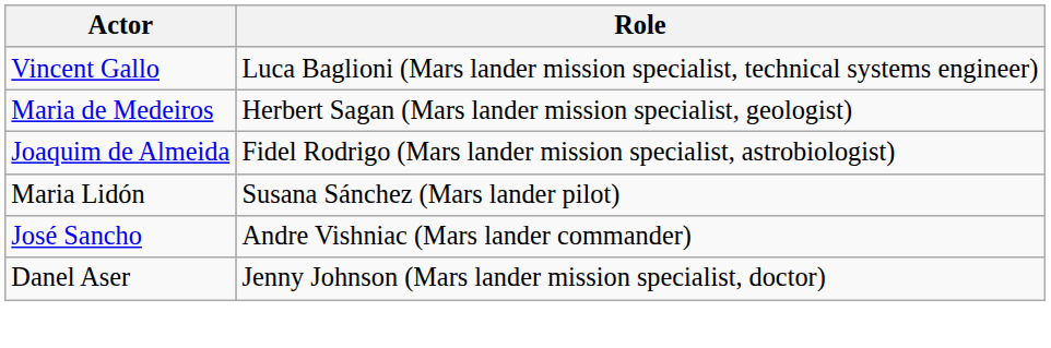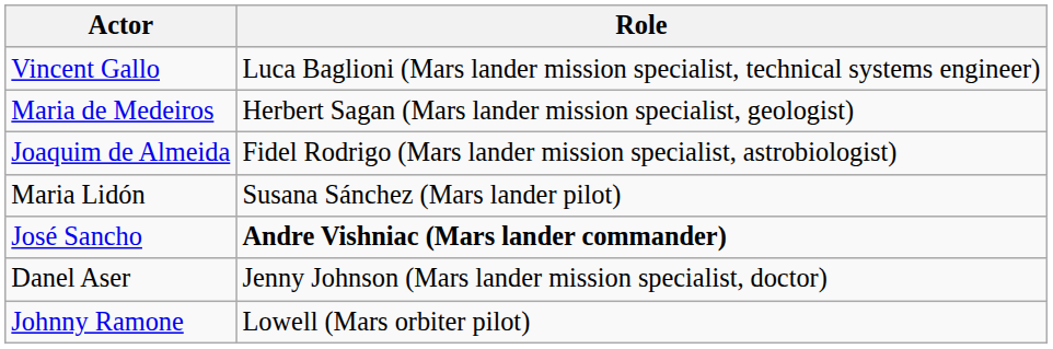José Sancho | Role: normal -> bold
+ row: Johnny Ramone | Lowell (Mars orbiter pilot)
